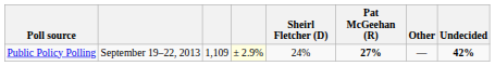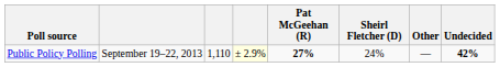columns swapped: Sheirl Fletcher (D) <-> Pat McGeehan (R)
Public Policy Polling | column 3: 1,109 -> 1,110
